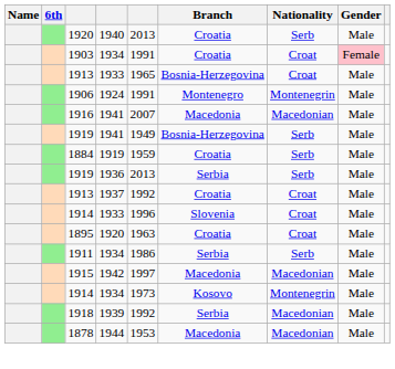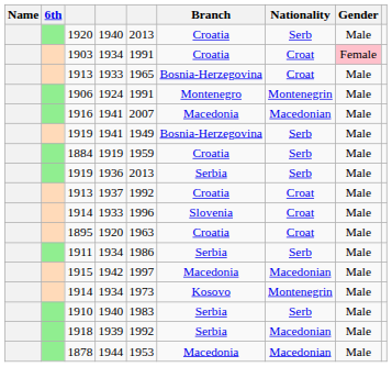+ row: 1910 | 1940 | 1983 | Serbia | Serb | Male
